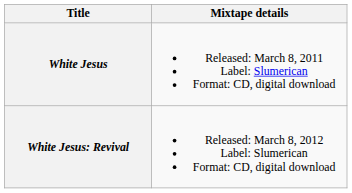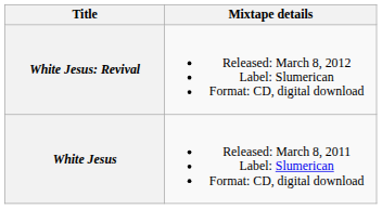rows swapped: White Jesus <-> White Jesus: Revival
